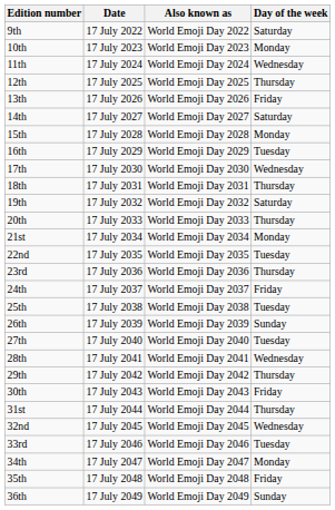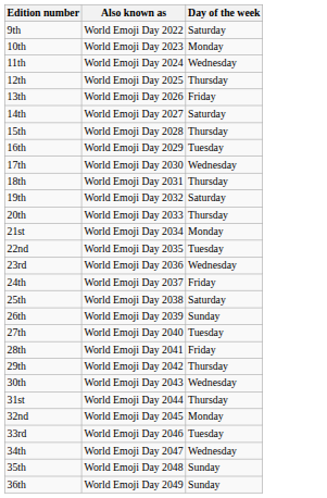- column: Date | 17 July 2022 | 17 July 2023 | 17 July 2024 | 17 July 2025 | 17 July 2026 | 17 July 2027 | 17 July 2028 | 17 July 2029 | 17 July 2030 | 17 July 2031 | 17 July 2032 | 17 July 2033 | 17 July 2034 | 17 July 2035 | 17 July 2036 | 17 July 2037 | 17 July 2038 | 17 July 2039 | 17 July 2040 | 17 July 2041 | 17 July 2042 | 17 July 2043 | 17 July 2044 | 17 July 2045 | 17 July 2046 | 17 July 2047 | 17 July 2048 | 17 July 2049
15th | Day of the week: Monday -> Thursday
23rd | Day of the week: Thursday -> Wednesday
25th | Day of the week: Tuesday -> Saturday
28th | Day of the week: Wednesday -> Friday
30th | Day of the week: Friday -> Wednesday
32nd | Day of the week: Wednesday -> Monday
34th | Day of the week: Monday -> Wednesday
35th | Day of the week: Friday -> Sunday
